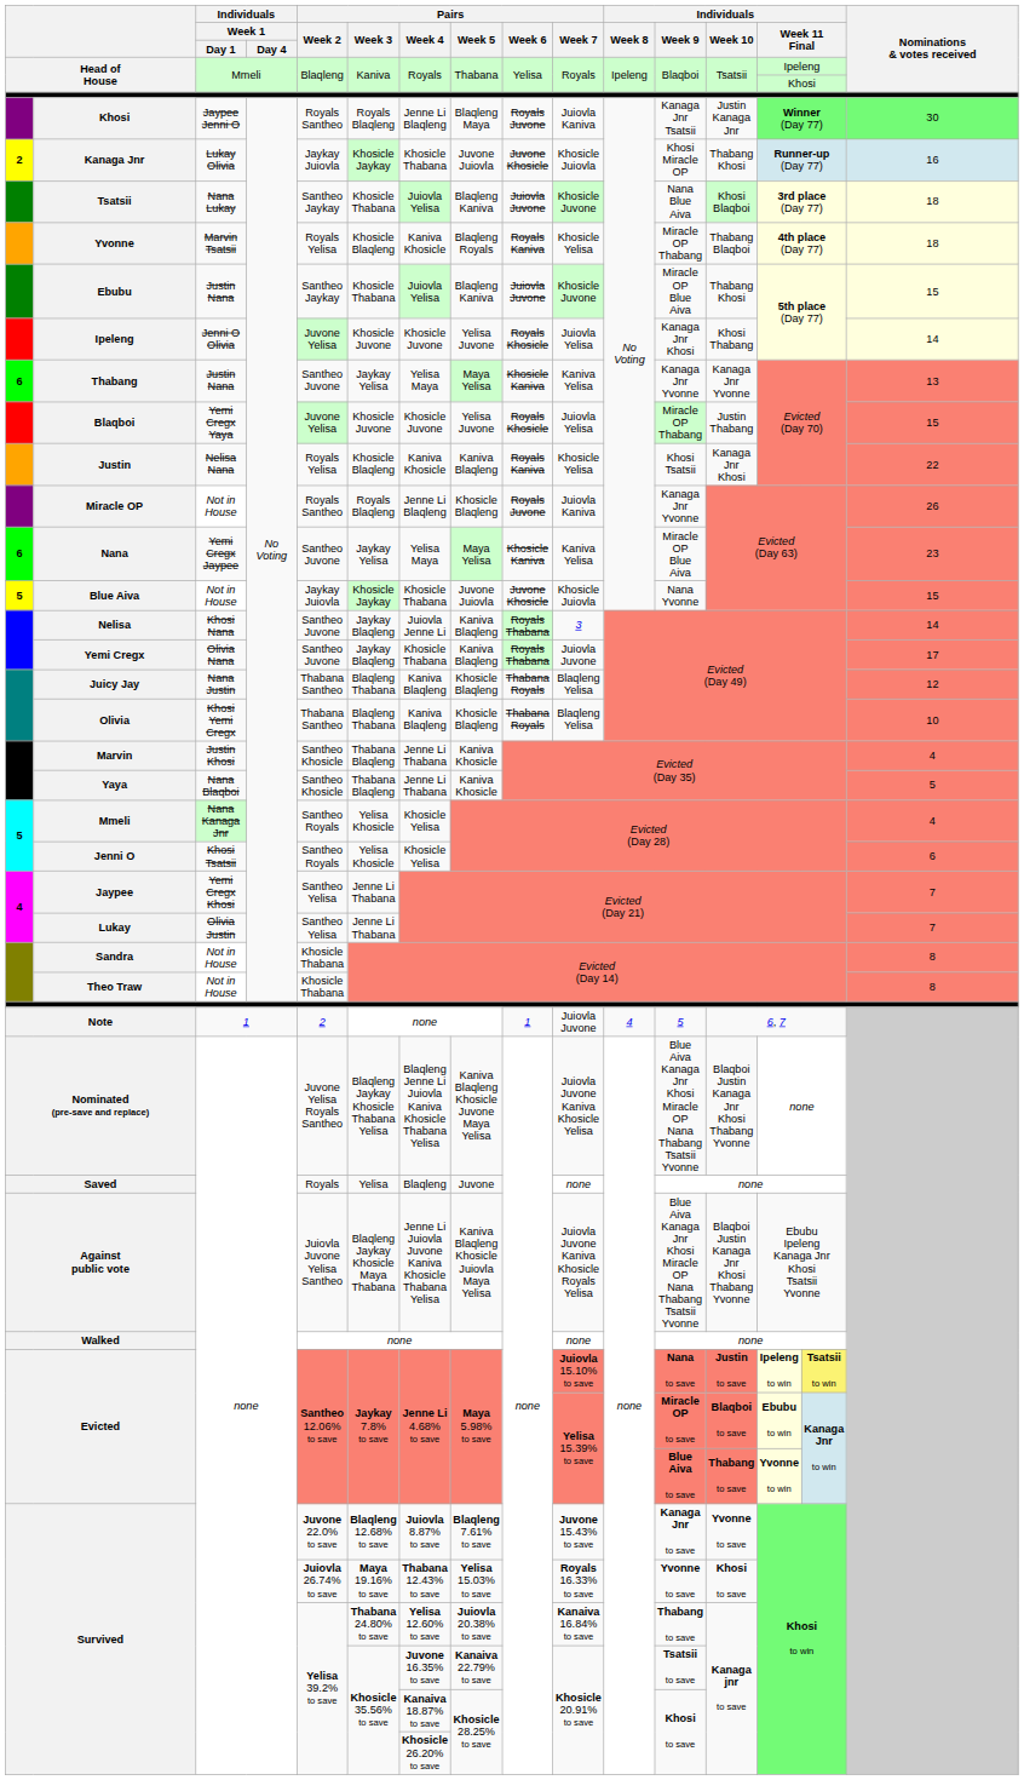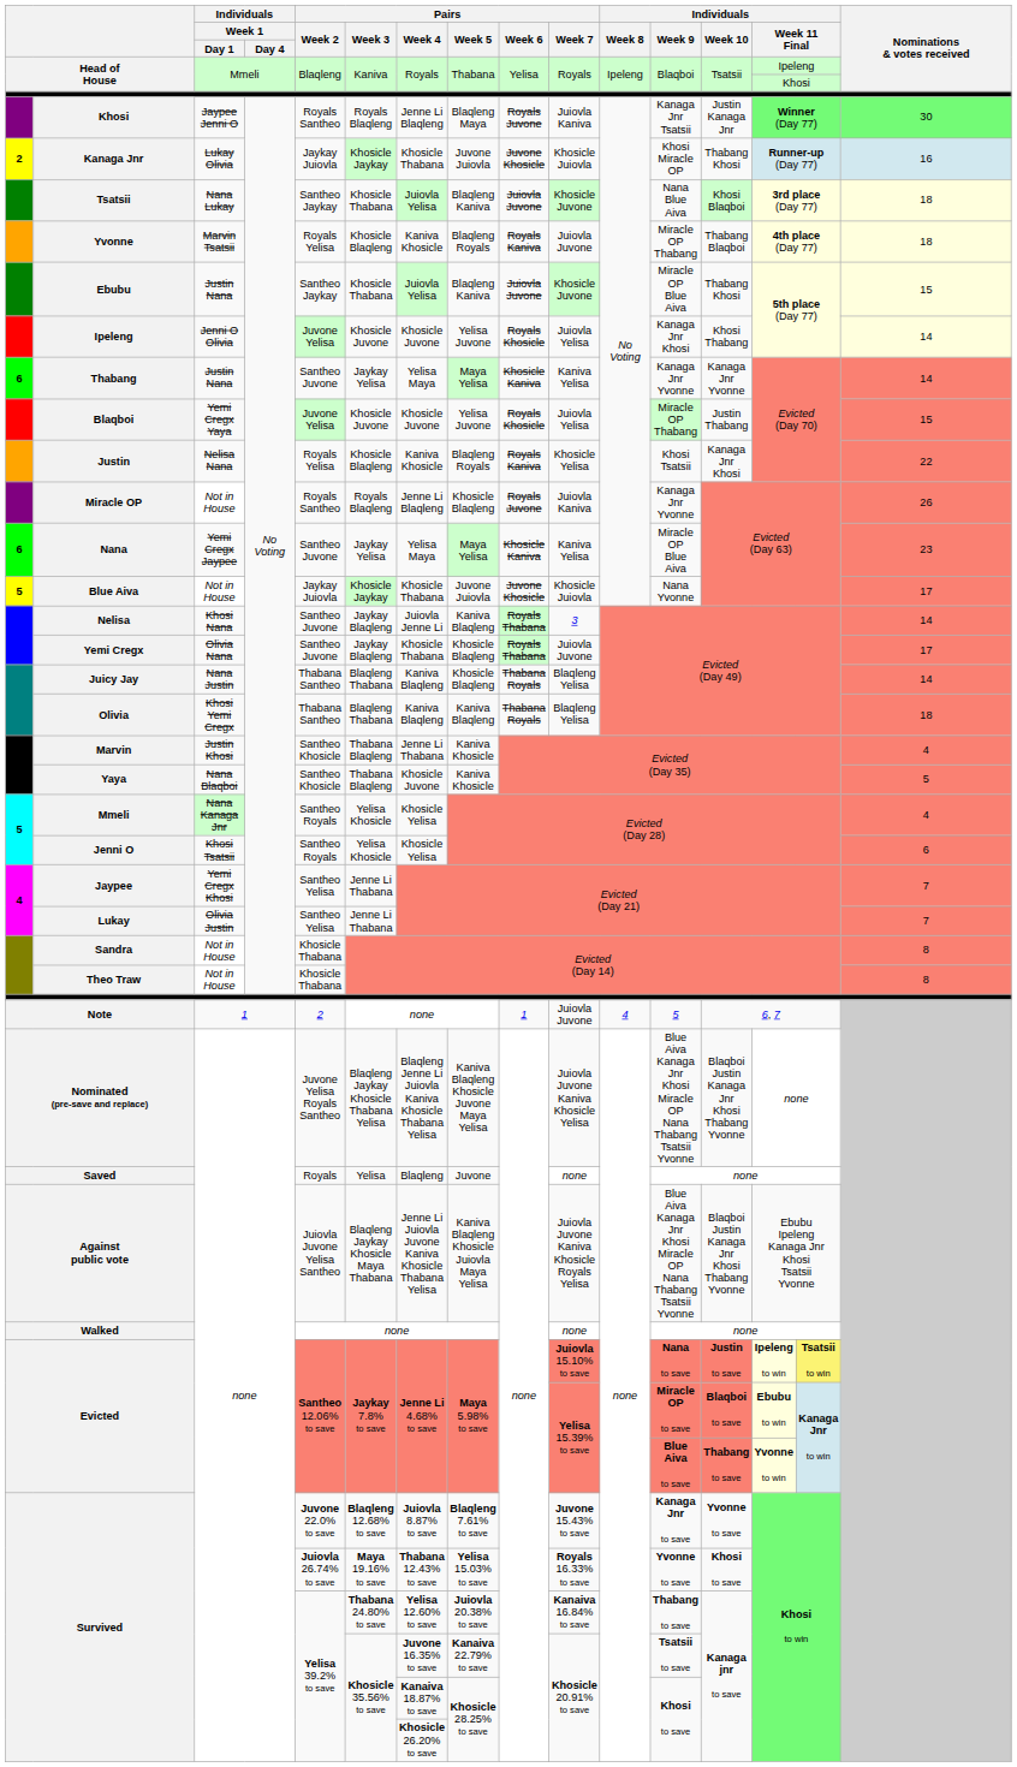Yvonne | Pairs / Week 7: Khosicle Yelisa -> Juiovla Juvone
Thabang | Nominations & votes received: 13 -> 14
Justin | Pairs / Week 5: Kaniva Blaqleng -> Blaqleng Royals
Blue Aiva | Nominations & votes received: 15 -> 17
Yemi Cregx | Pairs / Week 5: Kaniva Blaqleng -> Khosicle Blaqleng
Juicy Jay | Nominations & votes received: 12 -> 14
Olivia | Pairs / Week 5: Khosicle Blaqleng -> Kaniva Blaqleng
Olivia | Nominations & votes received: 10 -> 18
Yaya | Pairs / Week 4: Jenne Li Thabana -> Khosicle Juvone
